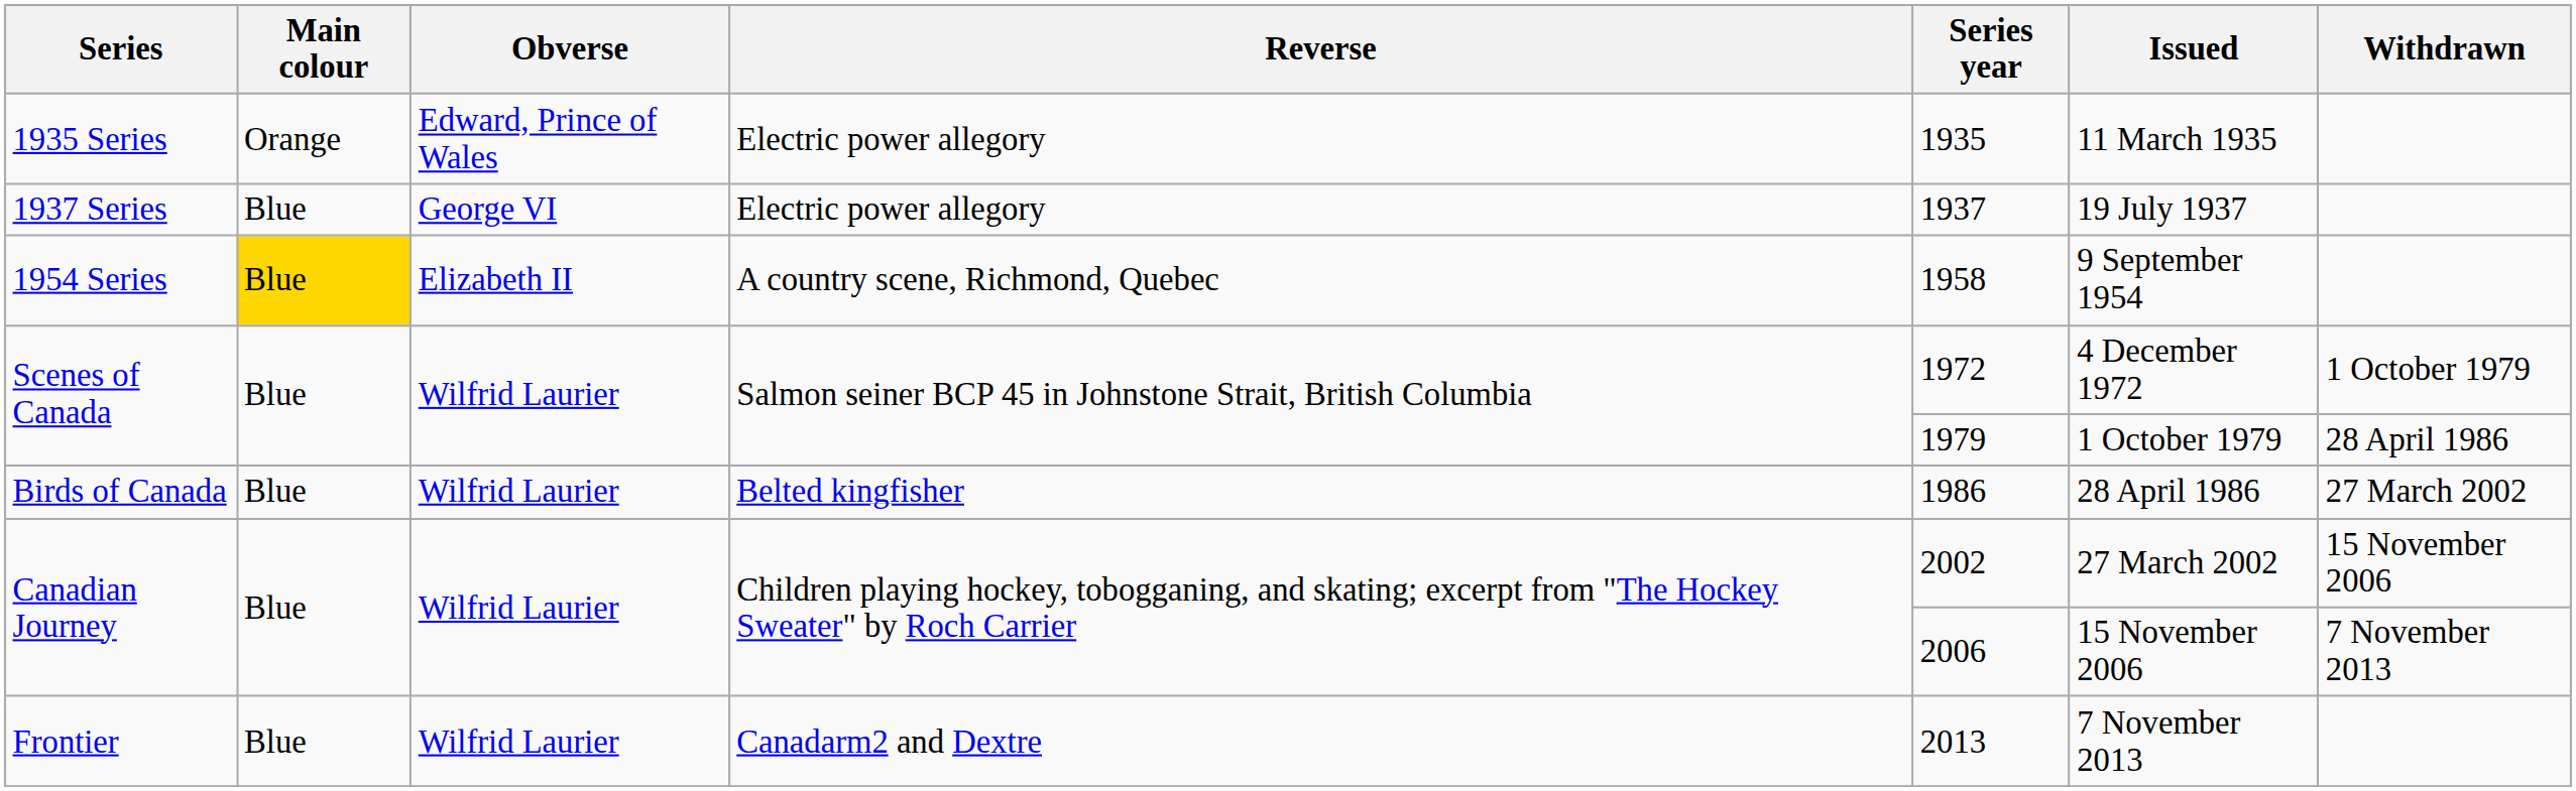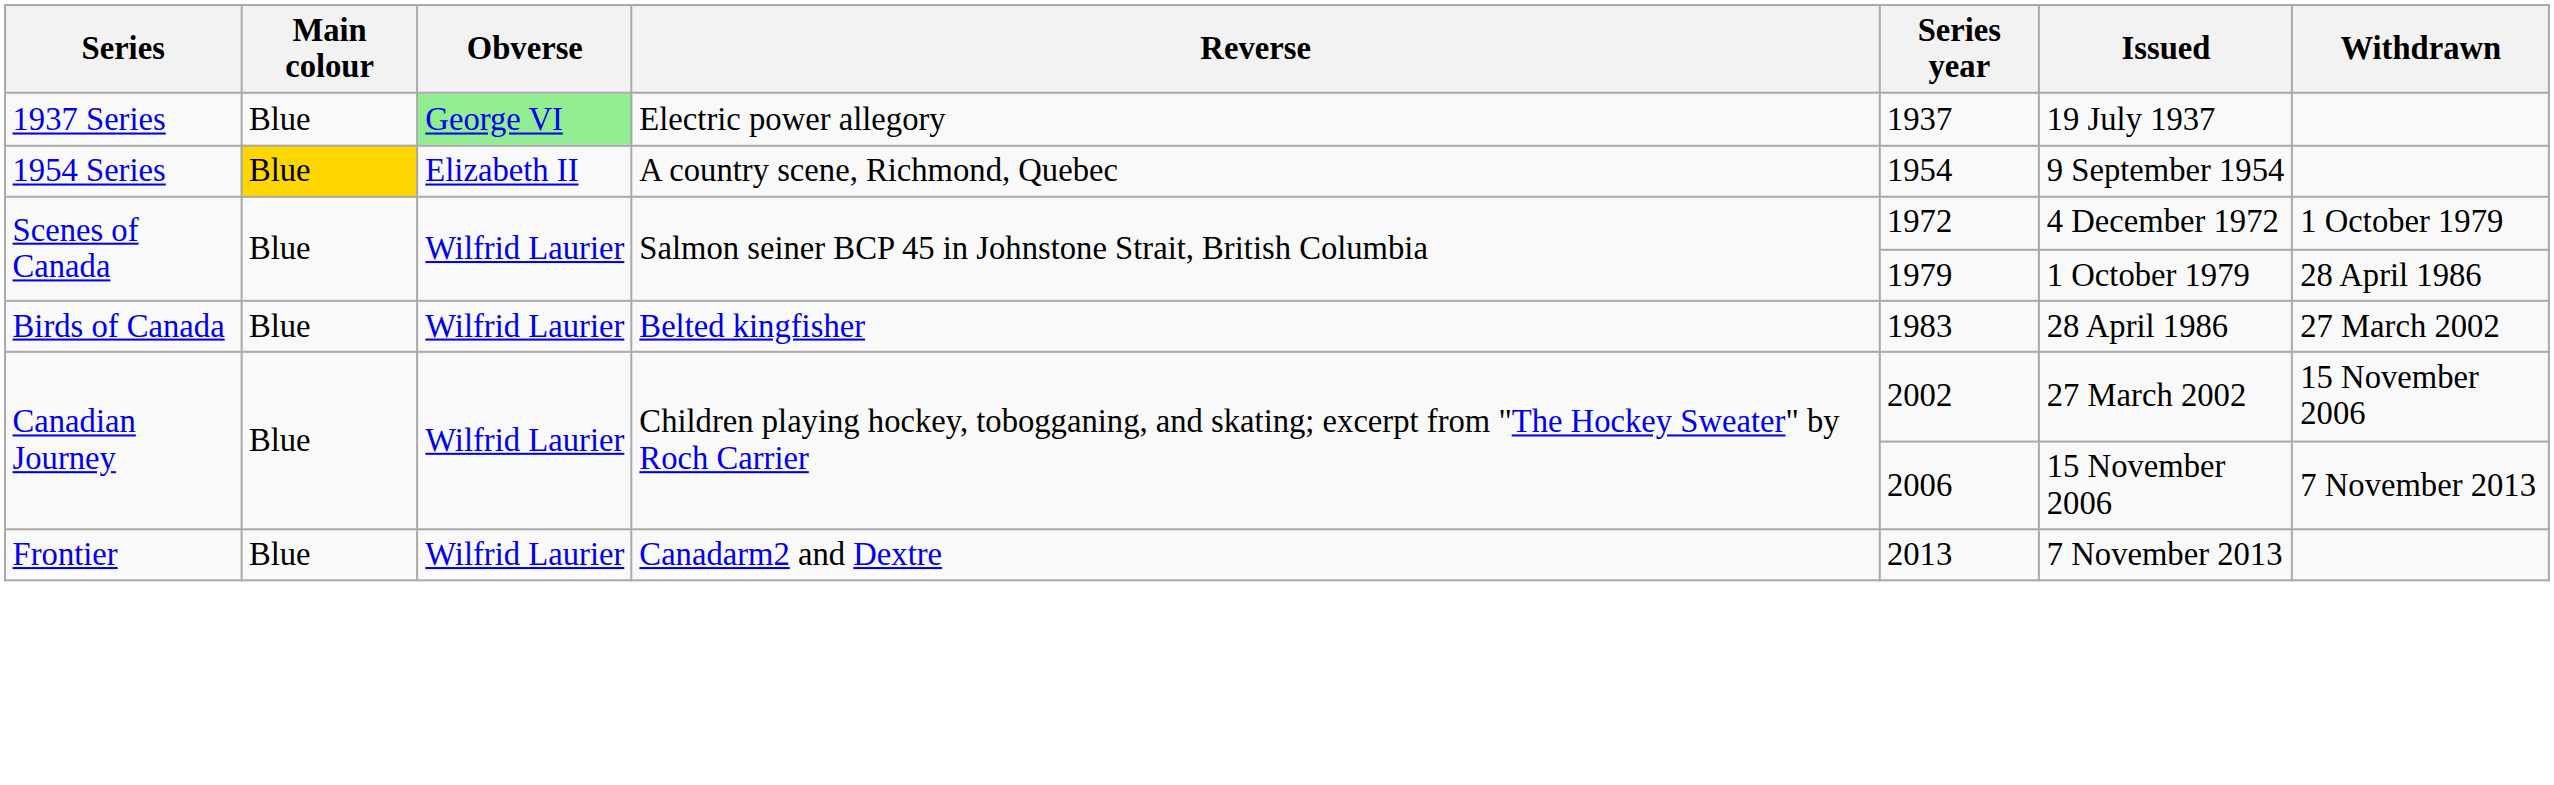- row: 1935 Series | Orange | Edward, Prince of Wales | Electric power allegory | 1935 | 11 March 1935
1937 Series | Obverse: no background -> lightgreen background
1954 Series | Series year: 1958 -> 1954
Birds of Canada | Series year: 1986 -> 1983
